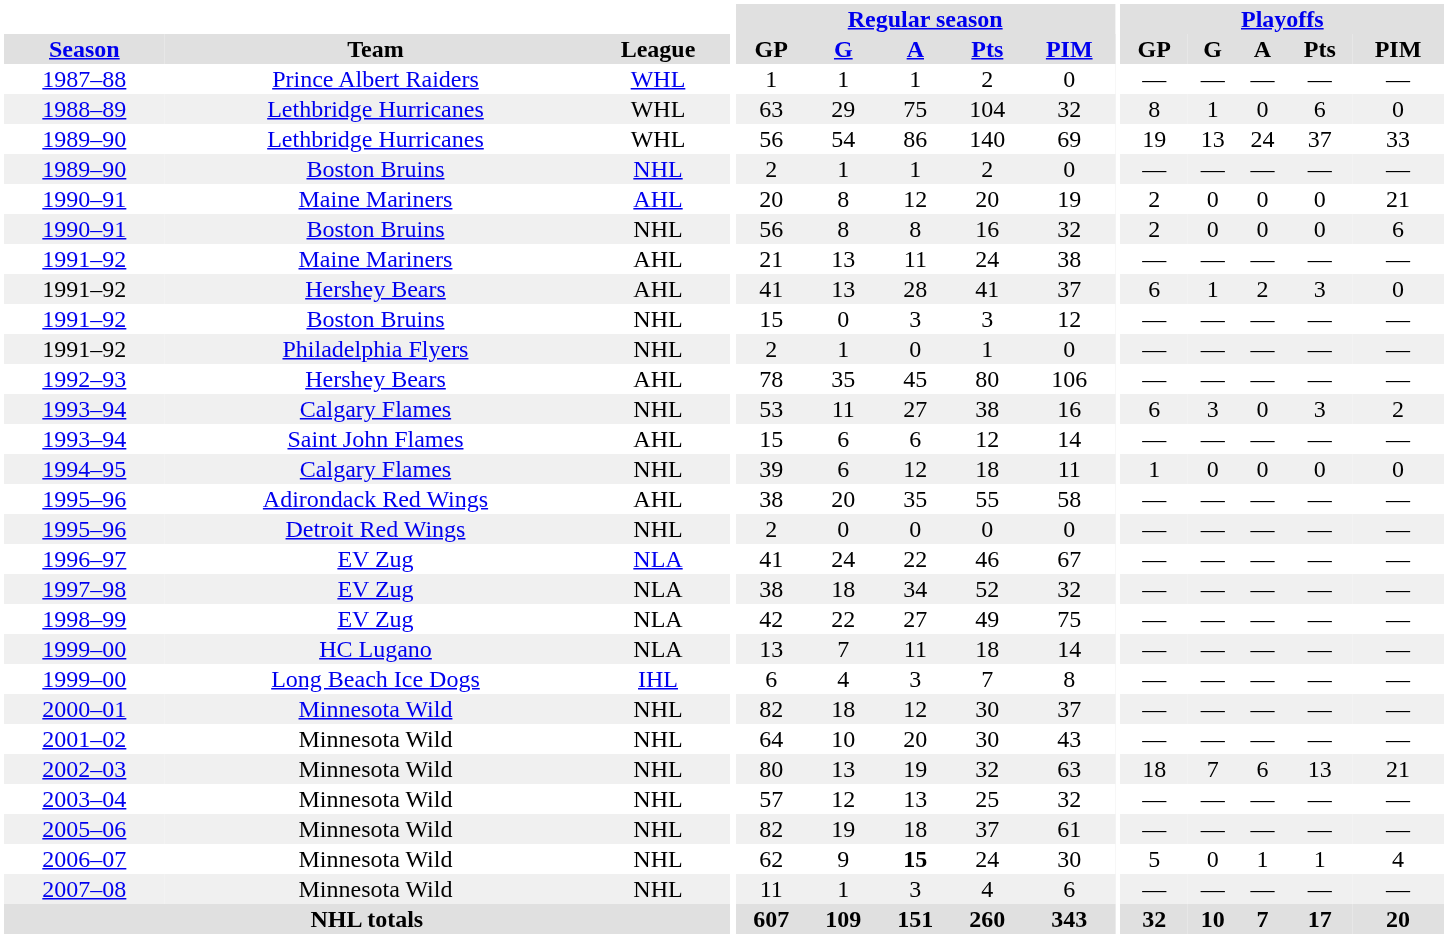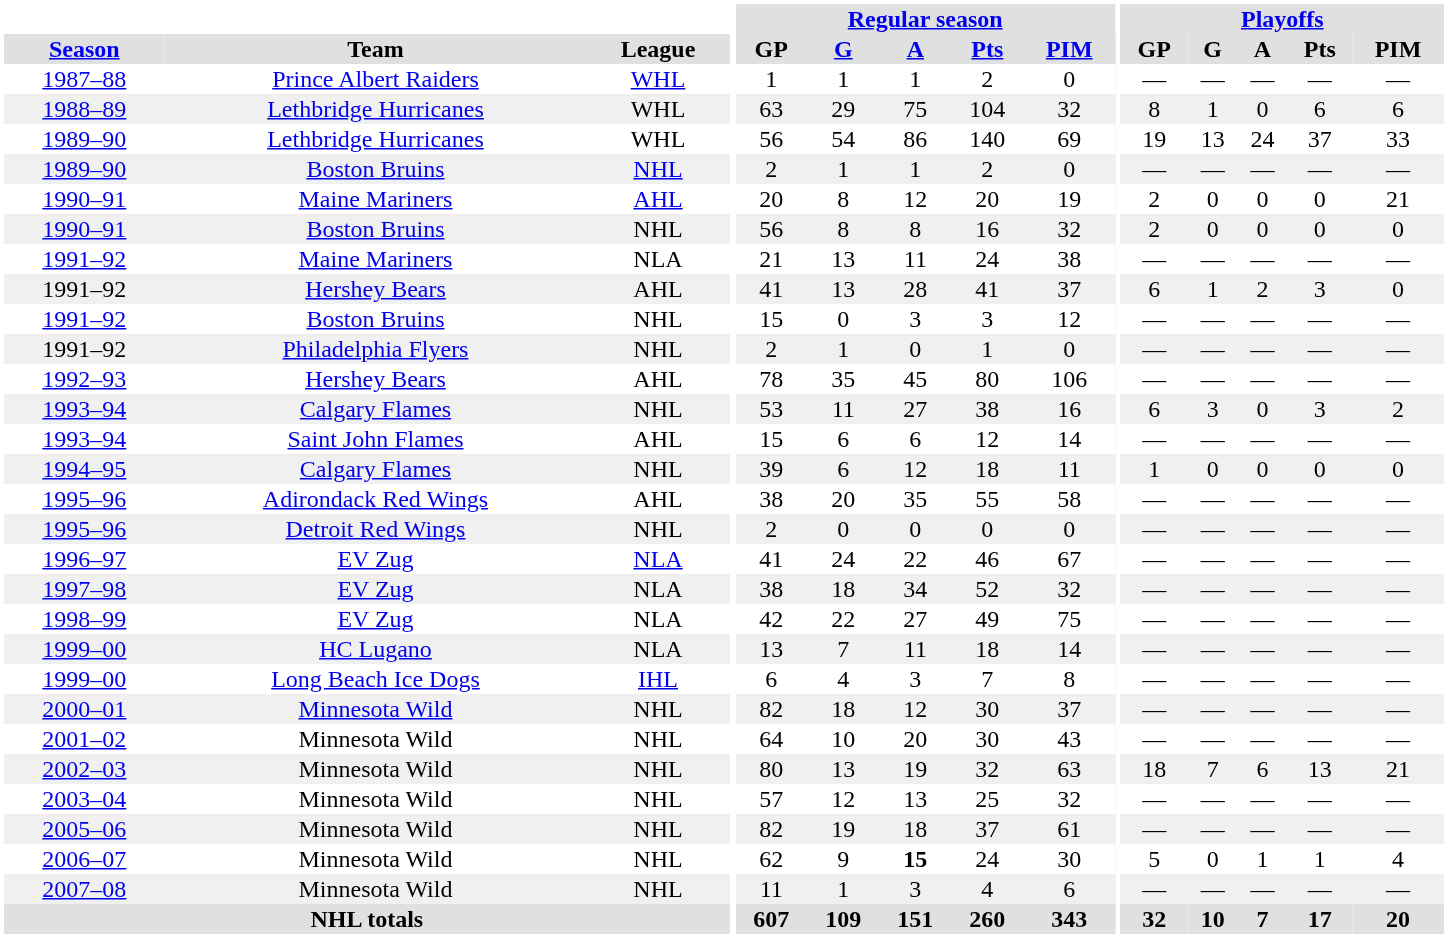1988–89 | Playoffs / PIM: 0 -> 6
1990–91 / Boston Bruins | Playoffs / PIM: 6 -> 0
1991–92 / Maine Mariners | League: AHL -> NLA
